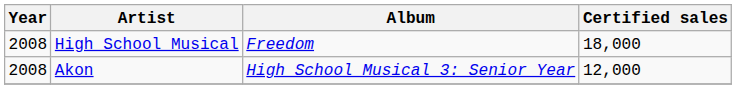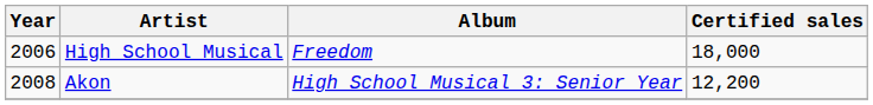High School Musical | Year: 2008 -> 2006
Akon | Certified sales: 12,000 -> 12,200
